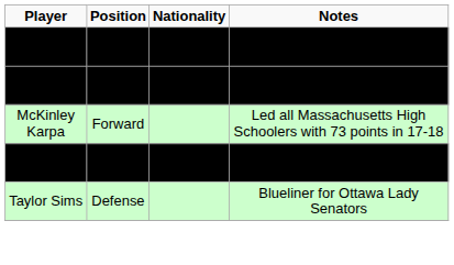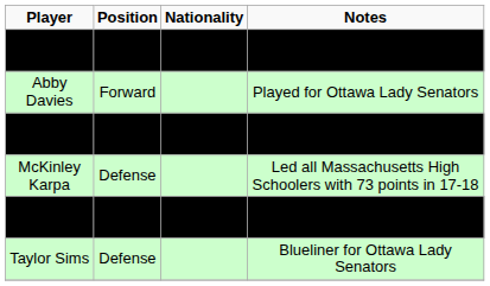Hunter Barnett | Position: Forward -> Defense
+ row: Abby Davies | Forward | Played for Ottawa Lady Senators
McKinley Karpa | Position: Forward -> Defense
